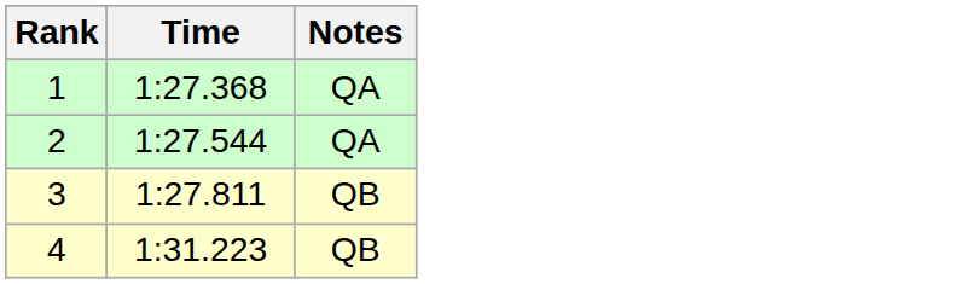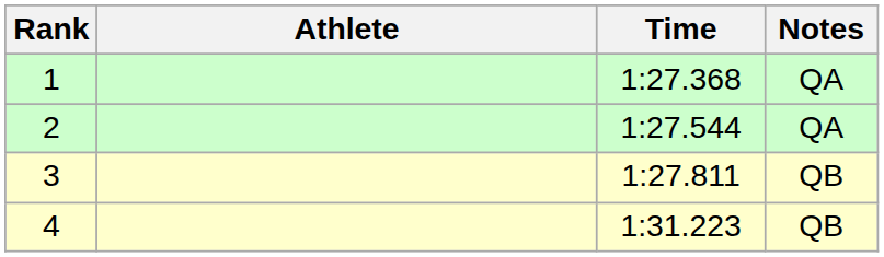+ column: Athlete
